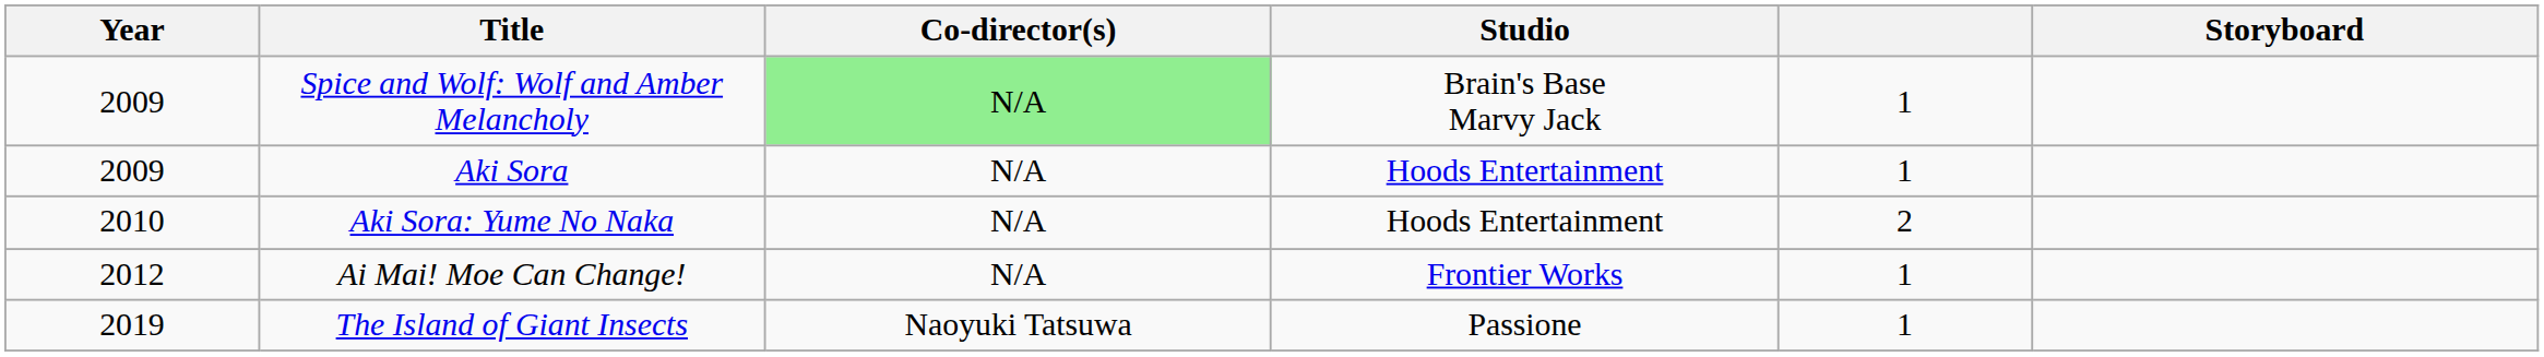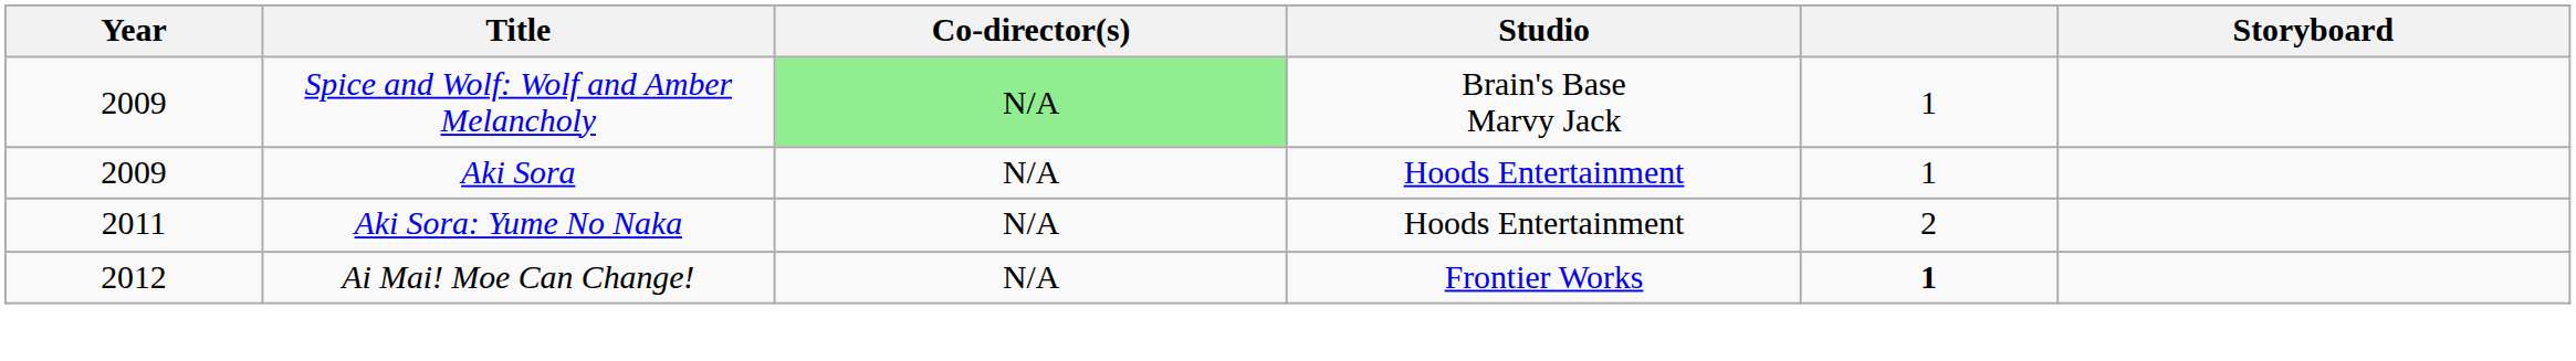Aki Sora: Yume No Naka | Year: 2010 -> 2011
Ai Mai! Moe Can Change! | column 5: normal -> bold
- row: 2019 | The Island of Giant Insects | Naoyuki Tatsuwa | Passione | 1
